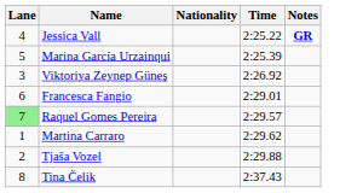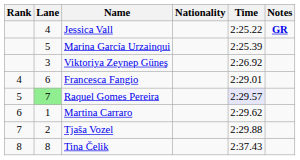+ column: Rank | 4 | 5 | 6 | 7 | 8
Raquel Gomes Pereira | Time: no background -> lavender background
